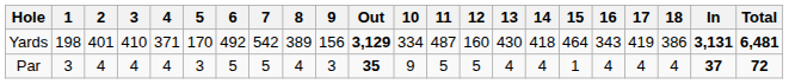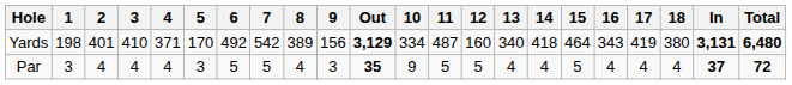Yards | 13: 430 -> 340
Yards | 18: 386 -> 380
Yards | Total: 6,481 -> 6,480
Par | 15: 1 -> 5
